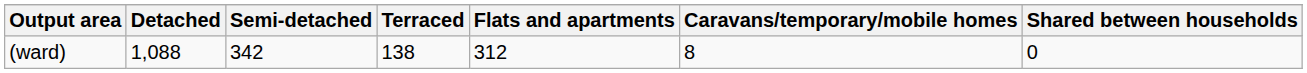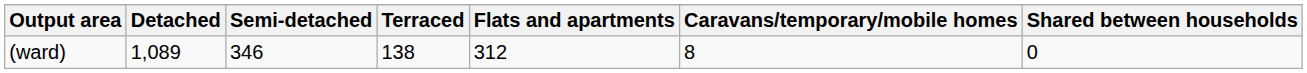(ward) | Detached: 1,088 -> 1,089
(ward) | Semi-detached: 342 -> 346
